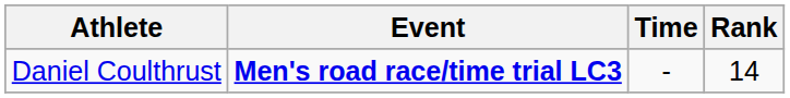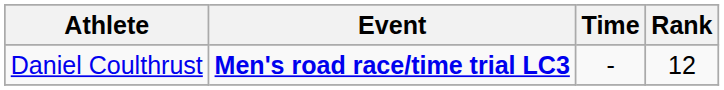Daniel Coulthrust | Rank: 14 -> 12
